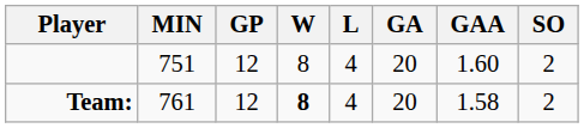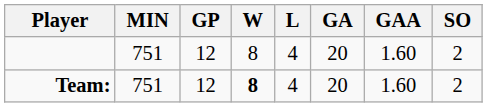Team: | MIN: 761 -> 751
Team: | GAA: 1.58 -> 1.60
